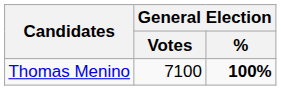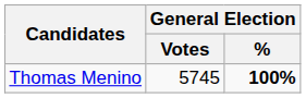Thomas Menino | General Election / Votes: 7100 -> 5745
